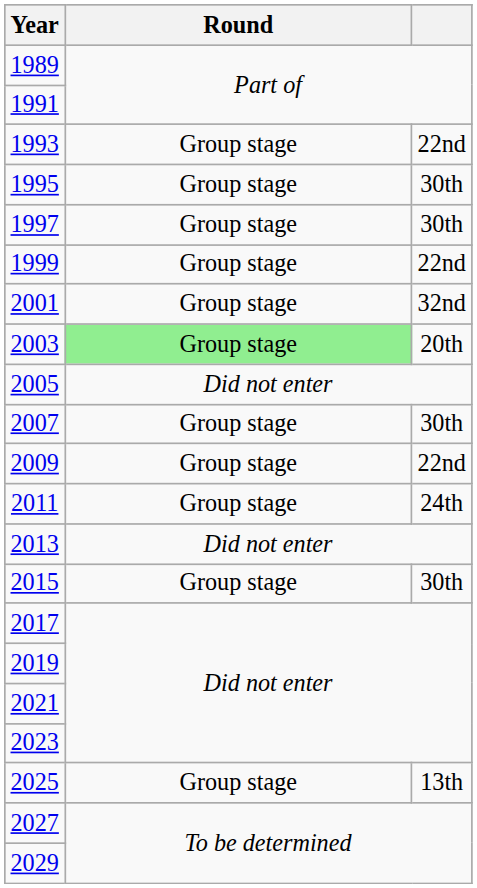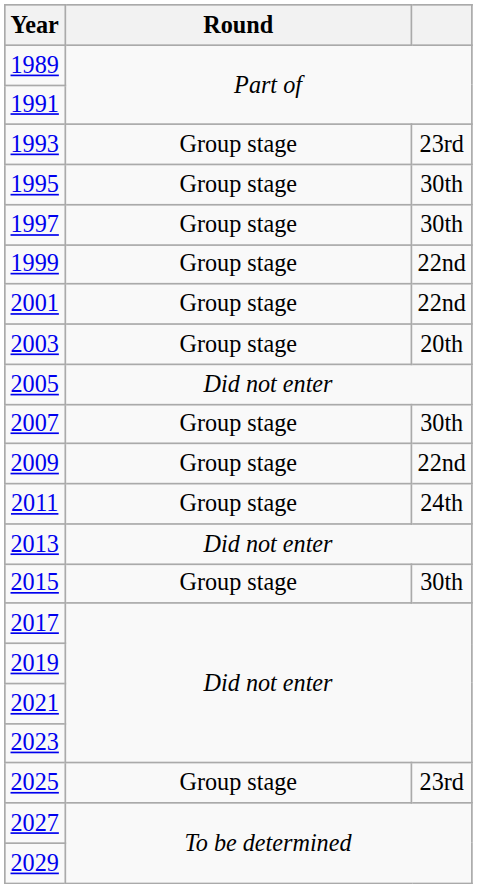1993 | column 3: 22nd -> 23rd
2001 | column 3: 32nd -> 22nd
2003 | Round: lightgreen background -> no background
2025 | column 3: 13th -> 23rd
